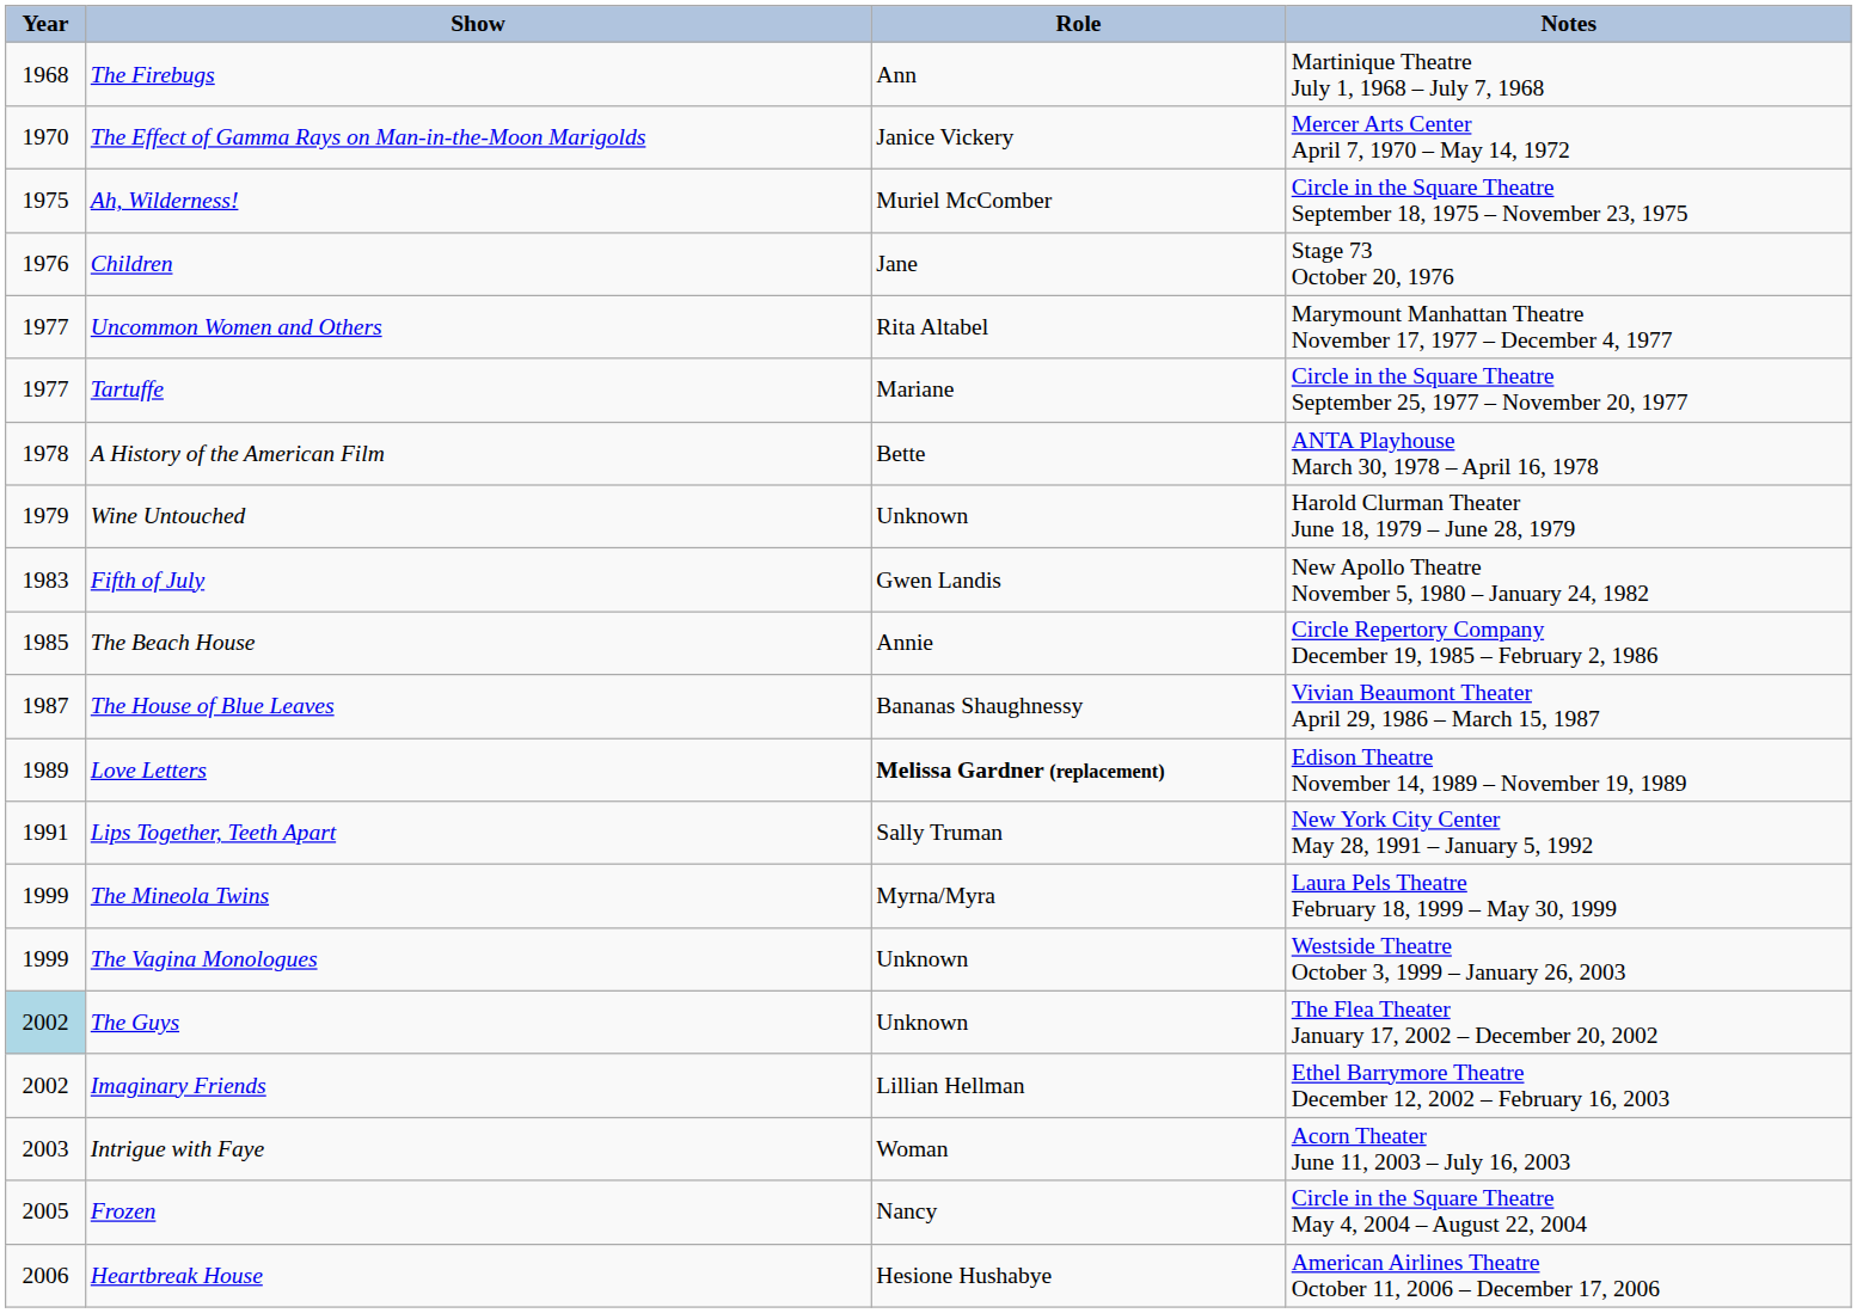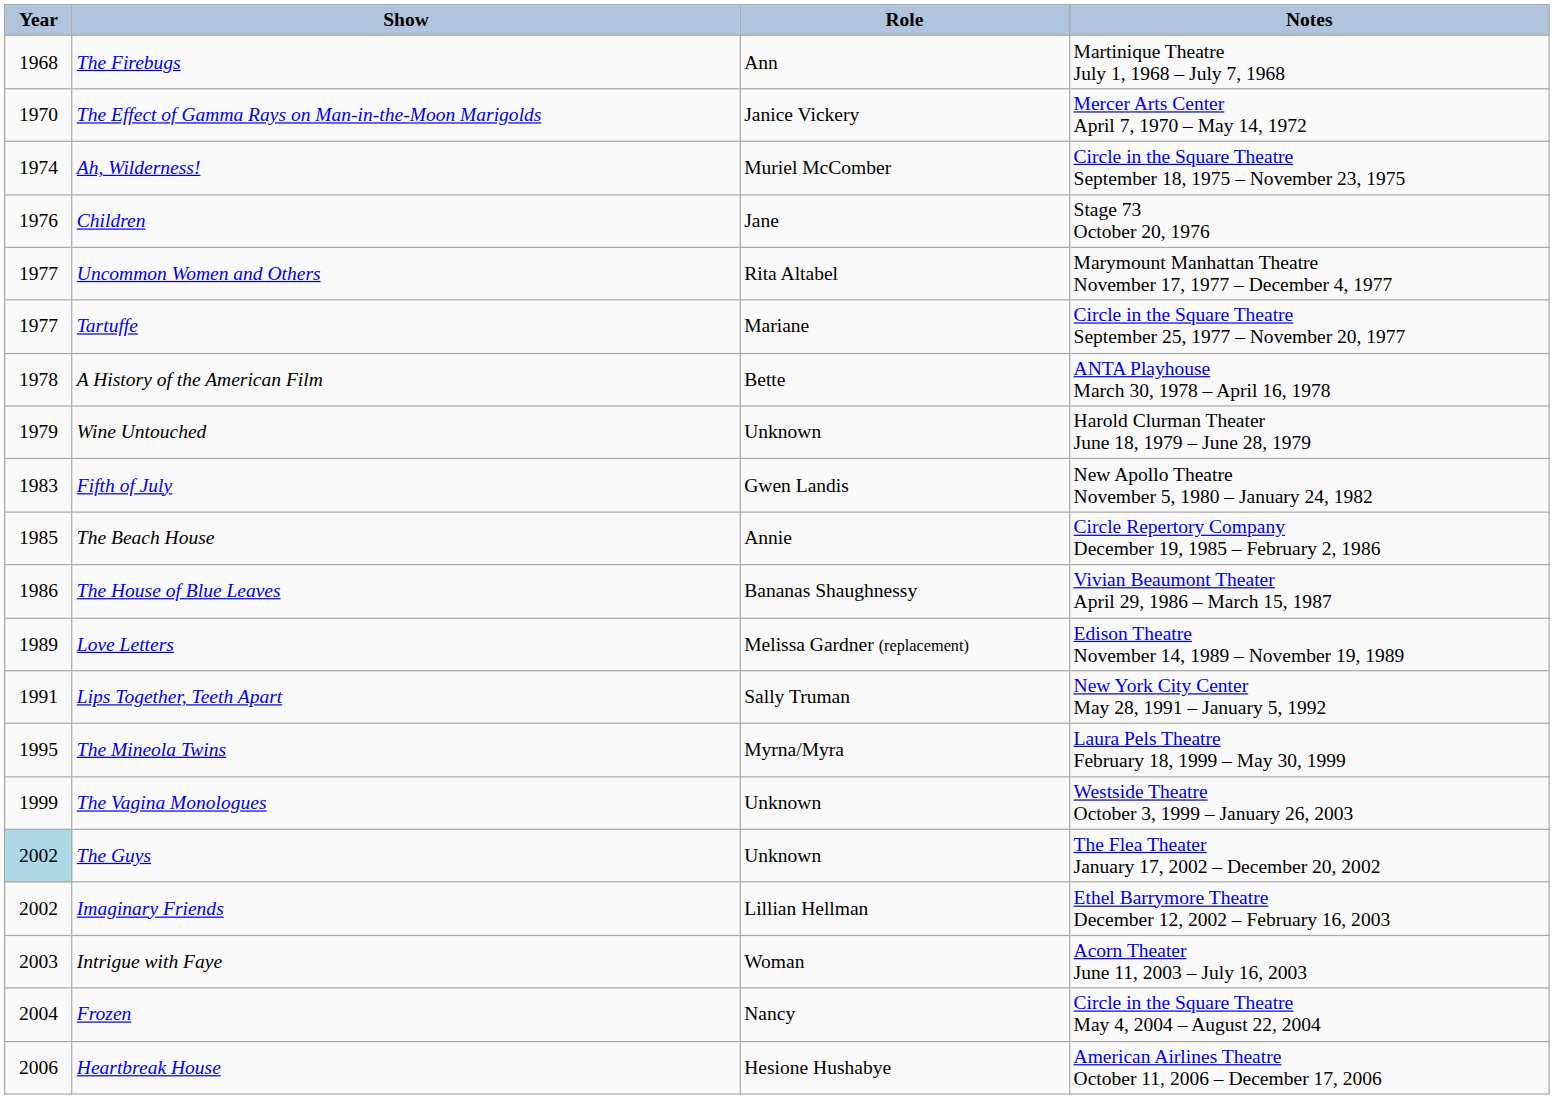Ah, Wilderness! | Year: 1975 -> 1974
The House of Blue Leaves | Year: 1987 -> 1986
Love Letters | Role: bold -> normal
The Mineola Twins | Year: 1999 -> 1995
Frozen | Year: 2005 -> 2004
